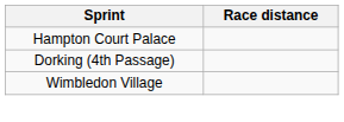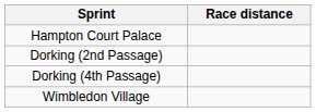+ row: Dorking (2nd Passage)
